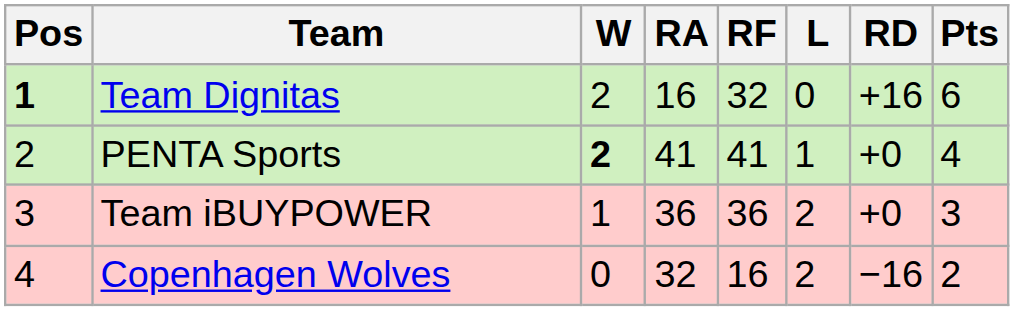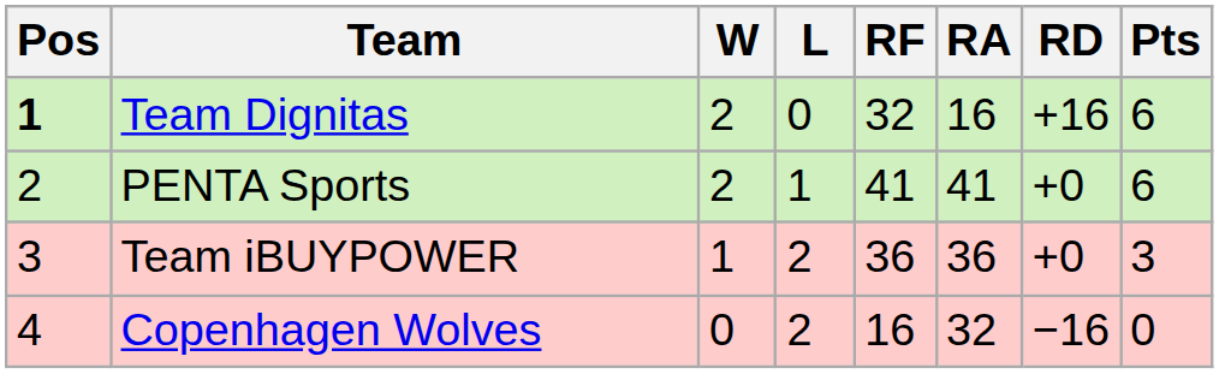columns swapped: L <-> RA
PENTA Sports | W: bold -> normal
PENTA Sports | Pts: 4 -> 6
Copenhagen Wolves | Pts: 2 -> 0
